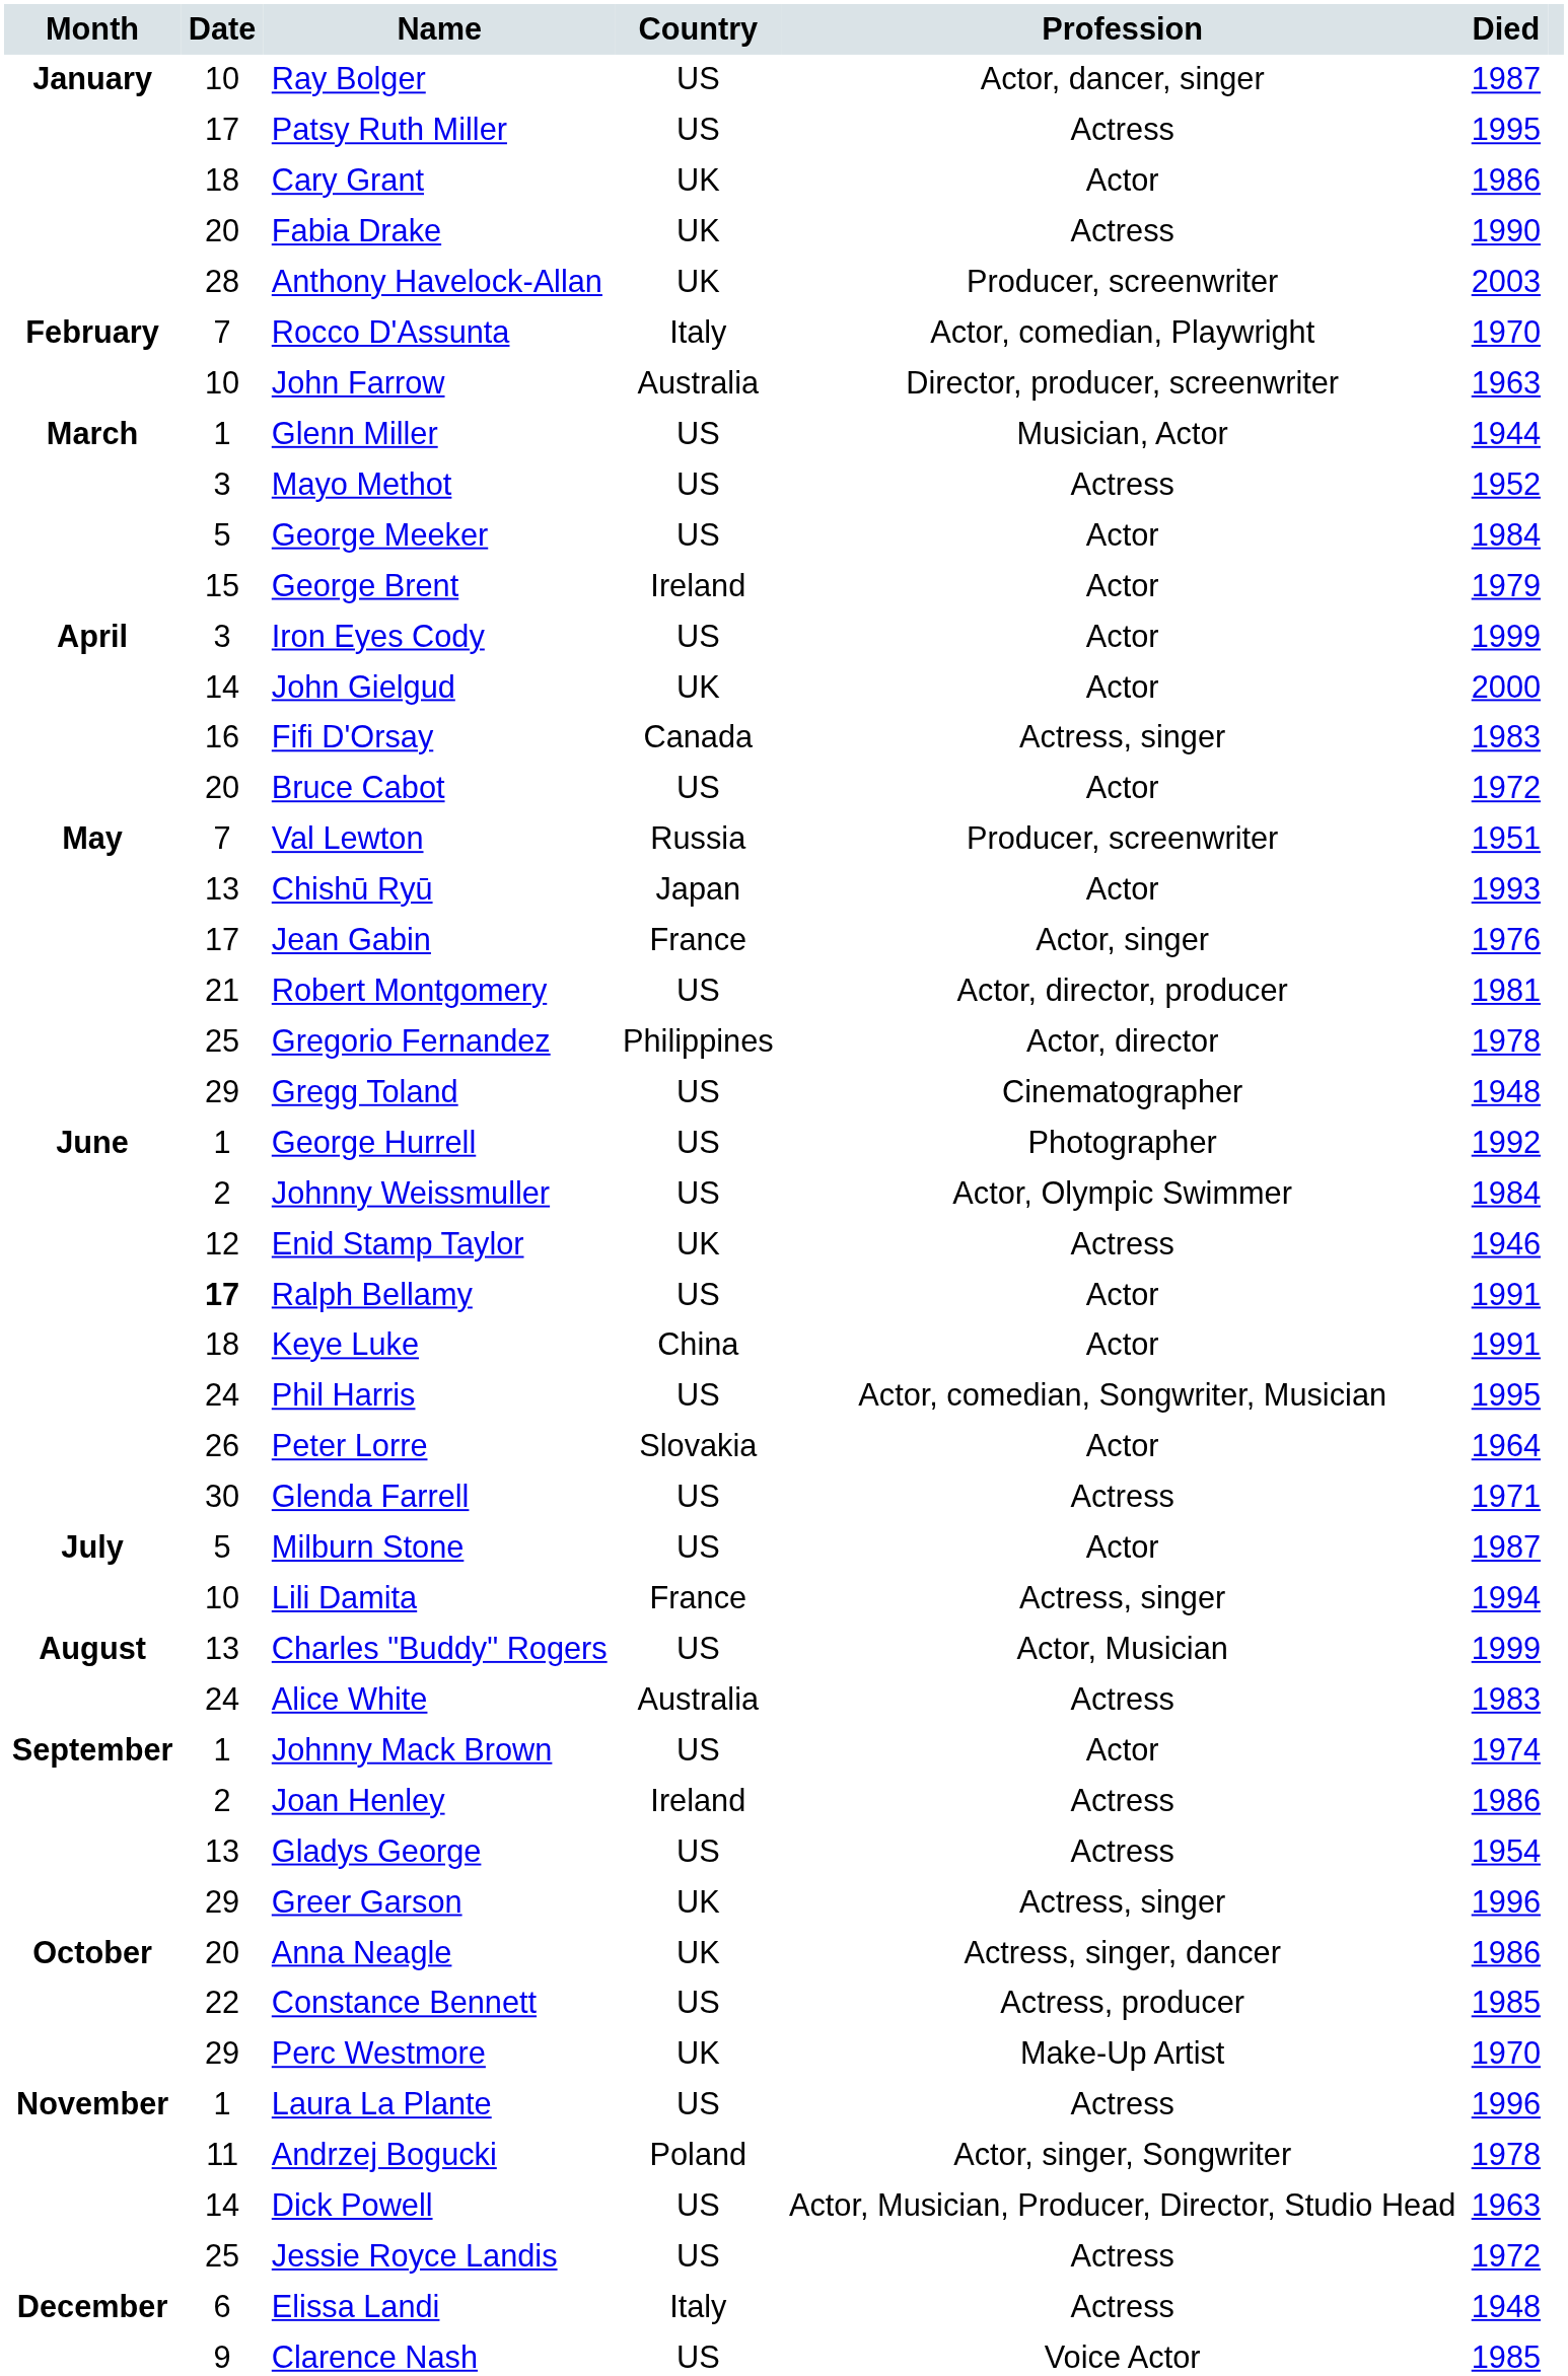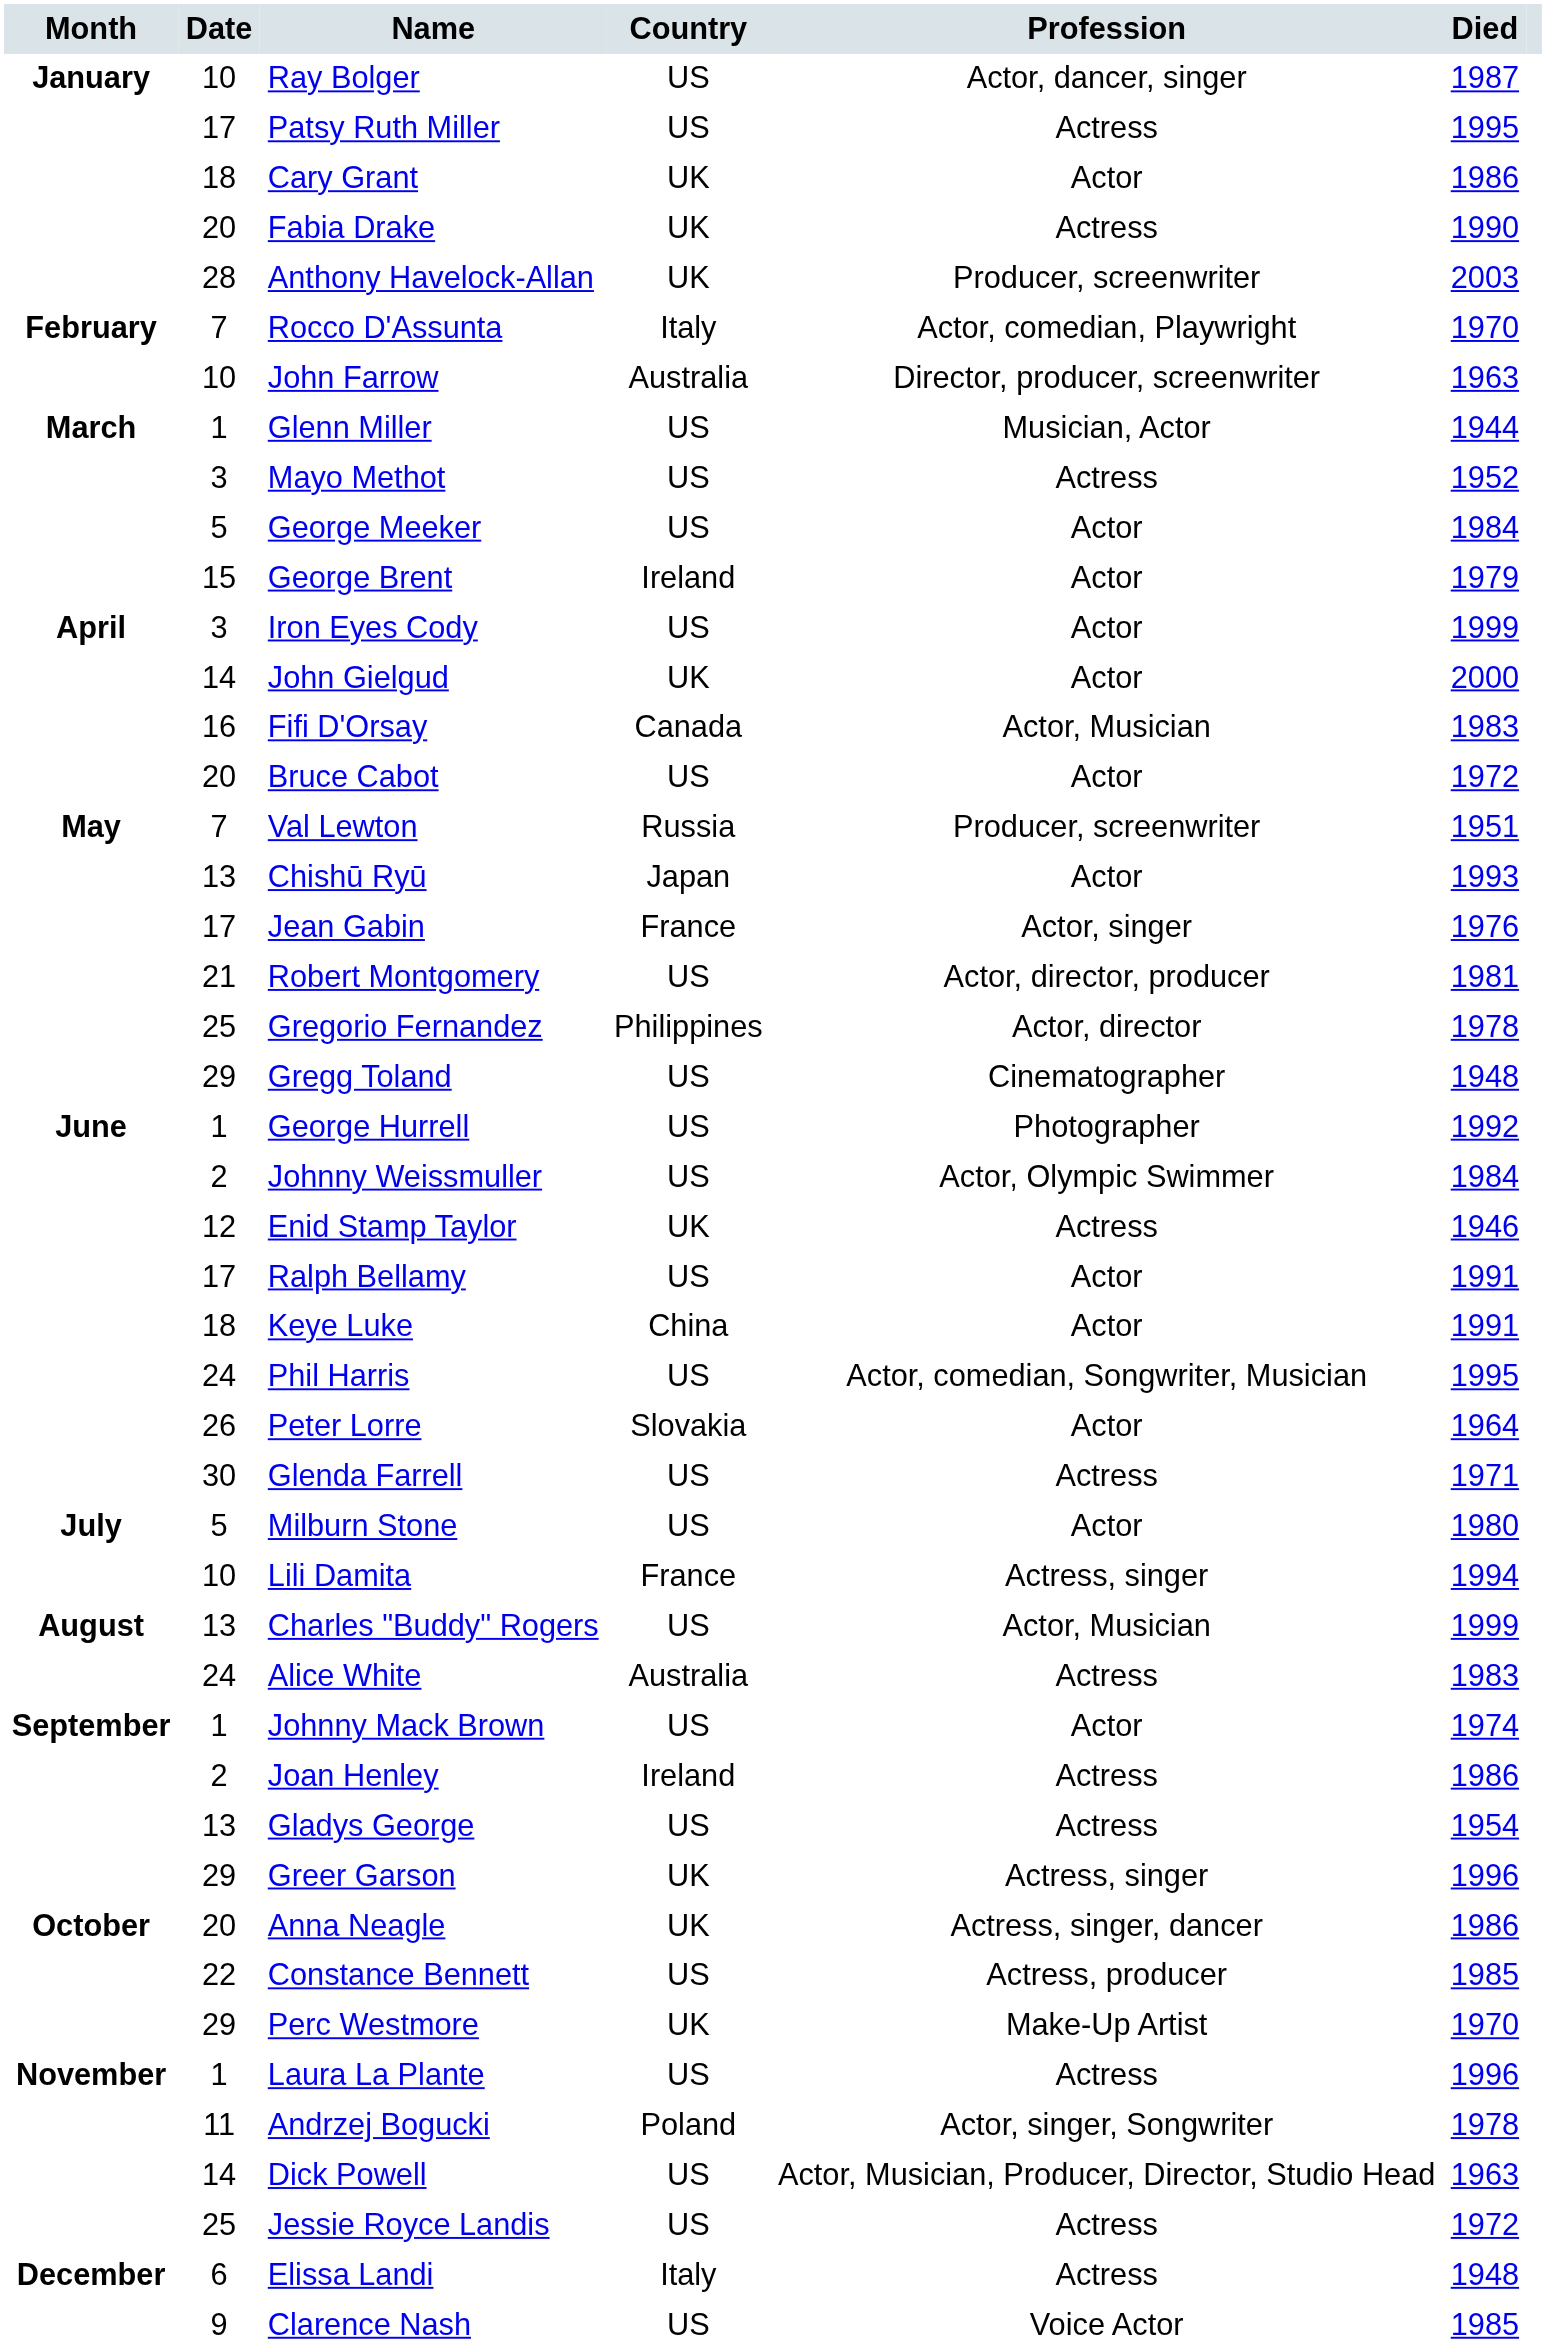Fifi D'Orsay | Profession: Actress, singer -> Actor, Musician
Ralph Bellamy | Date: bold -> normal
Milburn Stone | Died: 1987 -> 1980
